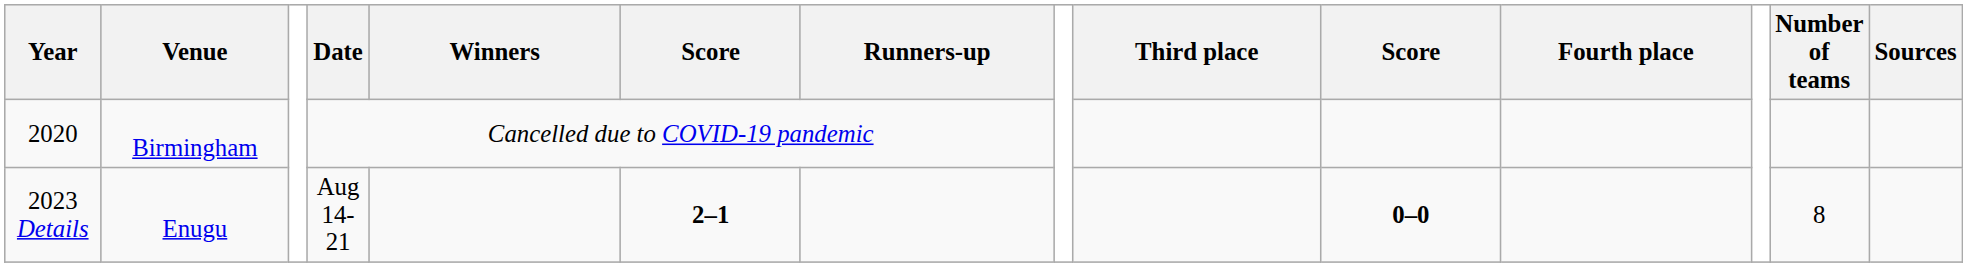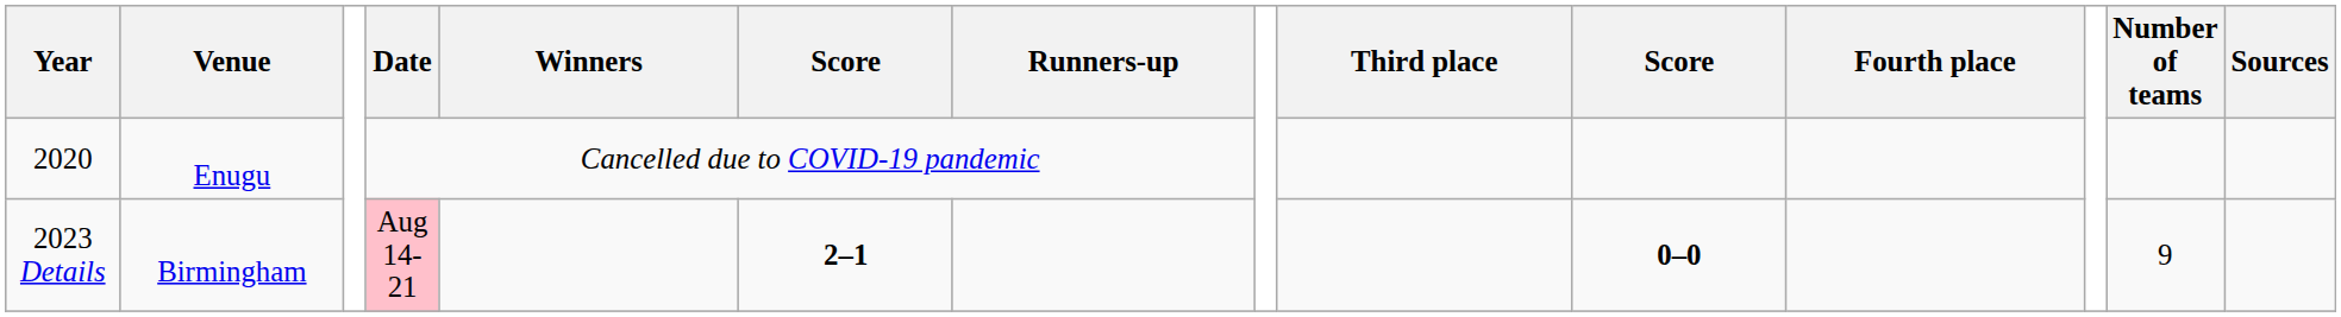2020 | Venue: Birmingham -> Enugu
2023 Details | Venue: Enugu -> Birmingham
2023 Details | Date: no background -> pink background
2023 Details | Number of teams: 8 -> 9
